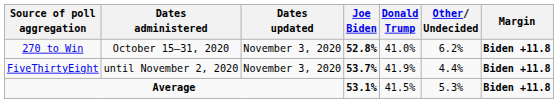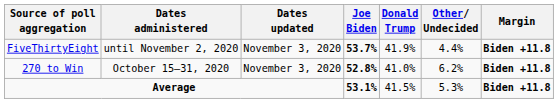rows swapped: 270 to Win <-> FiveThirtyEight
